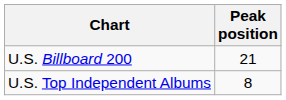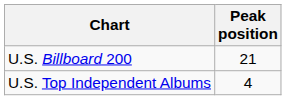U.S. Top Independent Albums | Peak position: 8 -> 4
